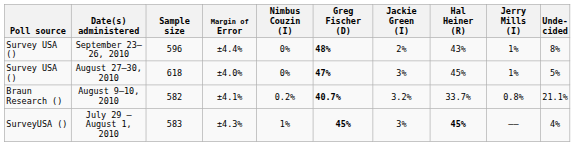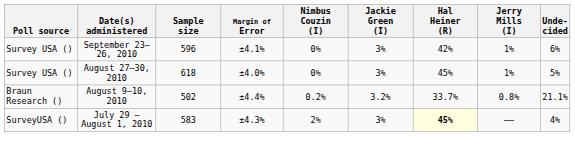- column: Greg Fischer (D) | 48% | 47% | 40.7% | 45%
September 23–26, 2010 | Margin of Error: ±4.4% -> ±4.1%
September 23–26, 2010 | Jackie Green (I): 2% -> 3%
September 23–26, 2010 | Hal Heiner (R): 43% -> 42%
September 23–26, 2010 | Unde- cided: 8% -> 6%
August 9–10, 2010 | Sample size: 582 -> 502
August 9–10, 2010 | Margin of Error: ±4.1% -> ±4.4%
July 29 – August 1, 2010 | Nimbus Couzin (I): 1% -> 2%
July 29 – August 1, 2010 | Hal Heiner (R): no background -> lightyellow background
